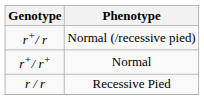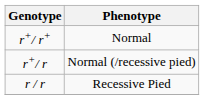rows swapped: r+/ r+ <-> r+/ r
